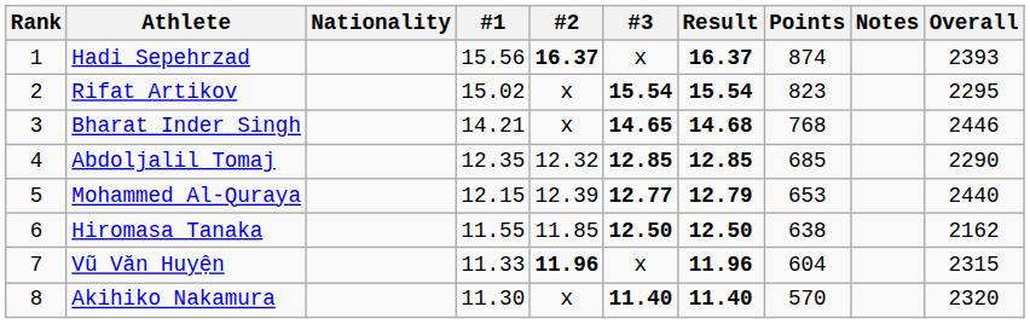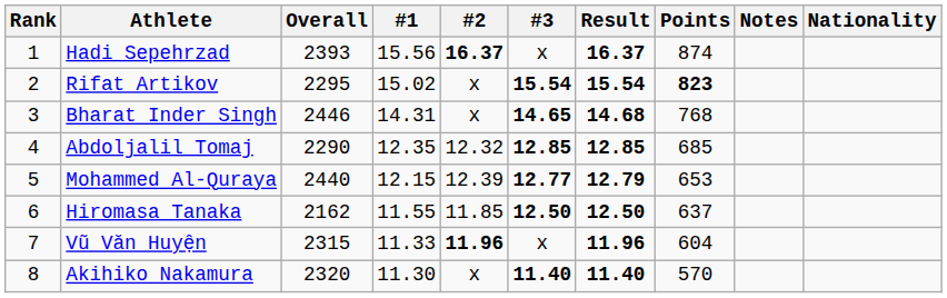columns swapped: Nationality <-> Overall
Rifat Artikov | Points: normal -> bold
Bharat Inder Singh | #1: 14.21 -> 14.31
Hiromasa Tanaka | Points: 638 -> 637
